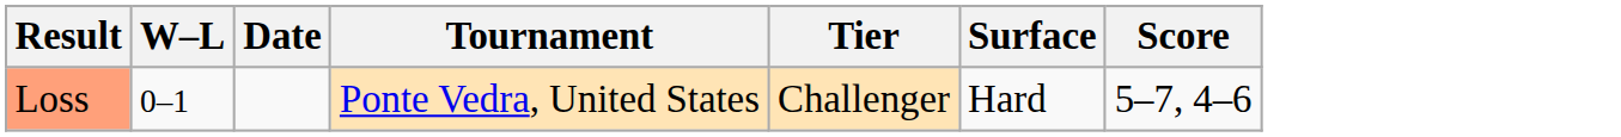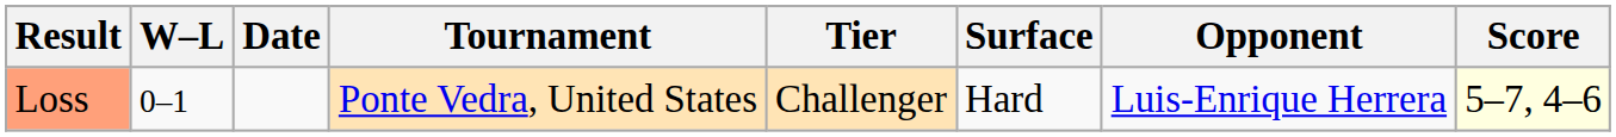+ column: Opponent | Luis-Enrique Herrera
Loss | Score: no background -> lightyellow background
